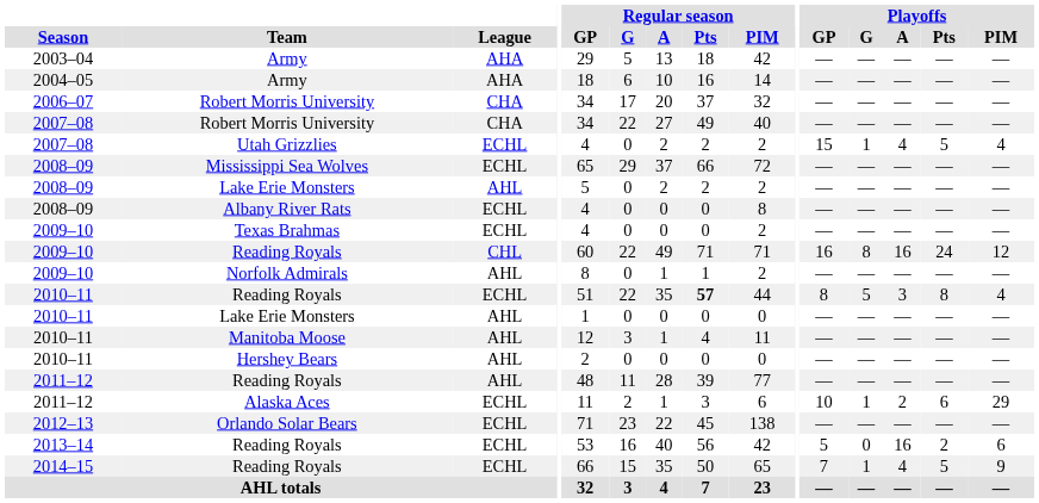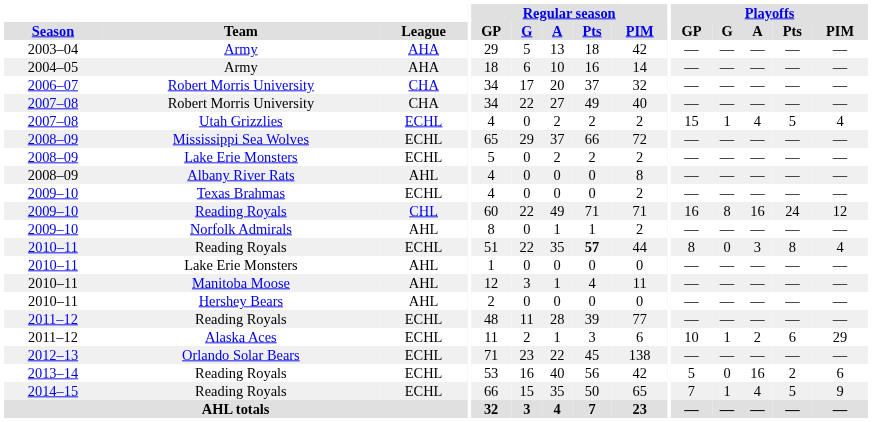2008–09 / Lake Erie Monsters | League: AHL -> ECHL
Albany River Rats | League: ECHL -> AHL
2010–11 / Reading Royals | Playoffs / G: 5 -> 0
2011–12 / Reading Royals | League: AHL -> ECHL
